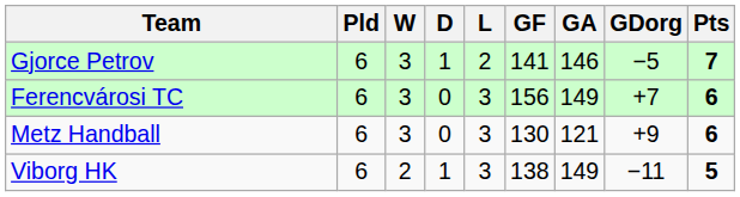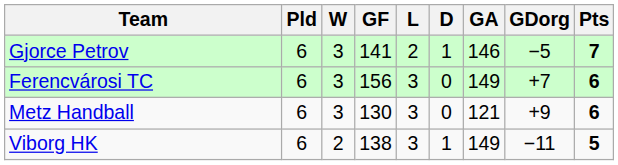columns swapped: D <-> GF
